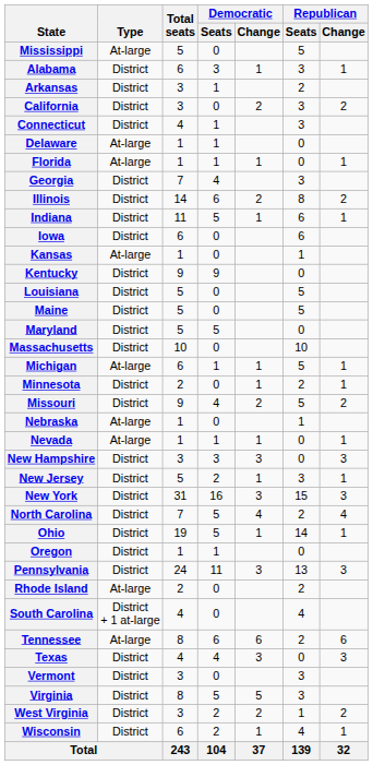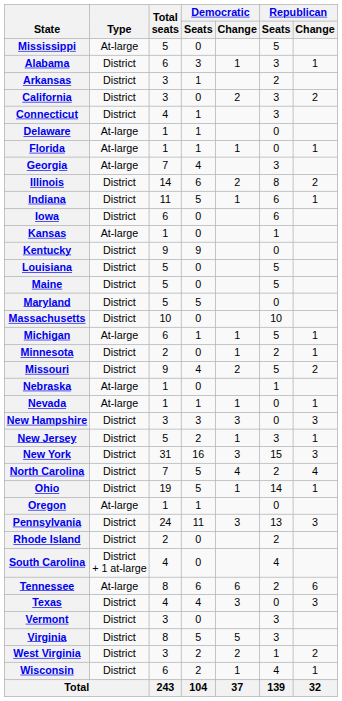Georgia | Type: District -> At-large
Oregon | Type: District -> At-large
Rhode Island | Type: At-large -> District
